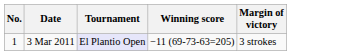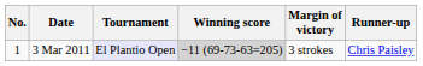+ column: Runner-up | Chris Paisley
3 Mar 2011 | Winning score: no background -> lightgrey background
